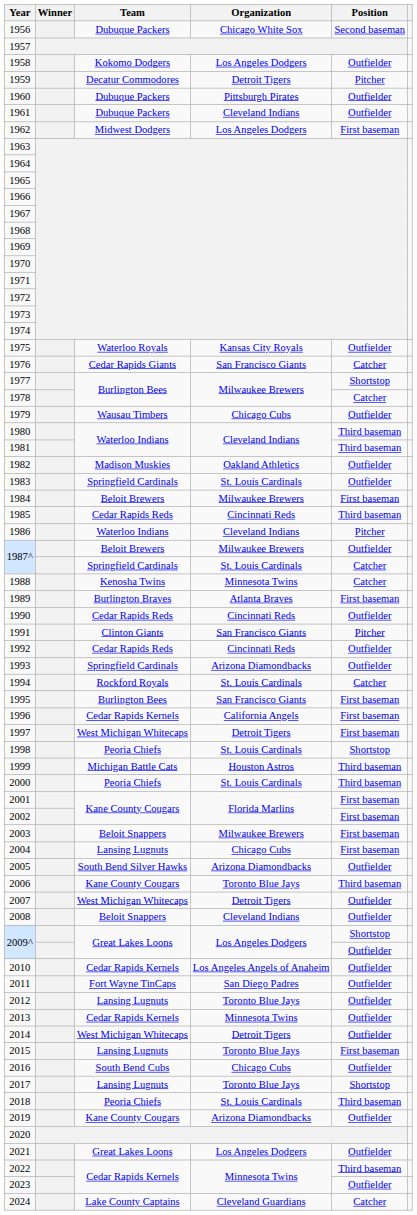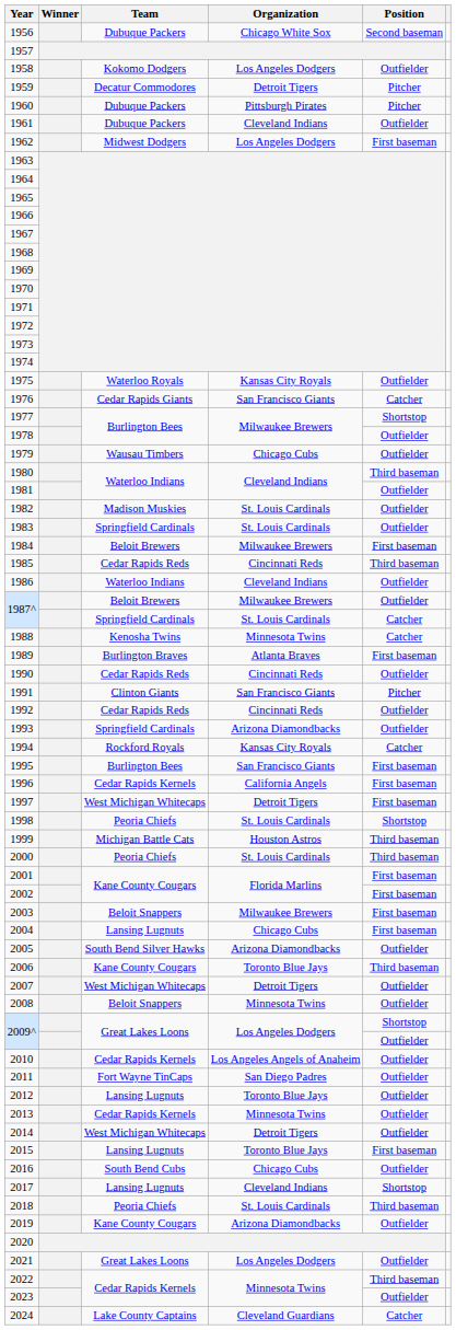1960 | Position: Outfielder -> Pitcher
1978 | Position: Catcher -> Outfielder
1981 | Position: Third baseman -> Outfielder
1982 | Organization: Oakland Athletics -> St. Louis Cardinals
1986 | Position: Pitcher -> Outfielder
1994 | Organization: St. Louis Cardinals -> Kansas City Royals
2008 | Organization: Cleveland Indians -> Minnesota Twins
2017 | Organization: Toronto Blue Jays -> Cleveland Indians
